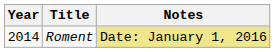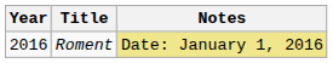Roment | Year: 2014 -> 2016
